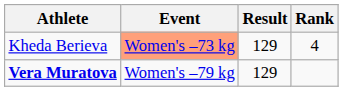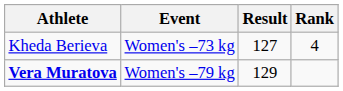Kheda Berieva | Event: lightsalmon background -> no background
Kheda Berieva | Result: 129 -> 127
